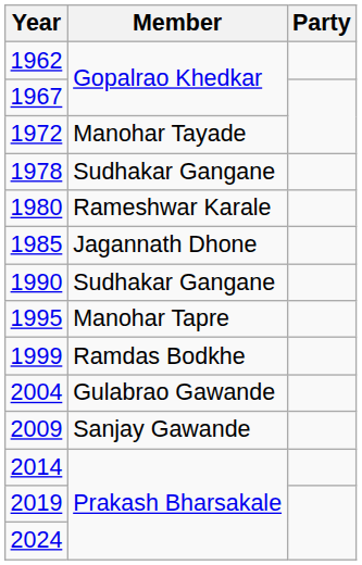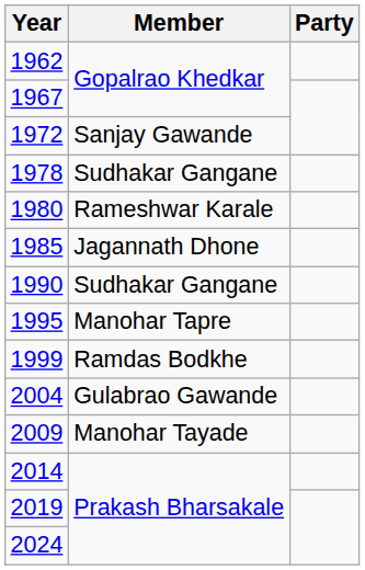1972 | Member: Manohar Tayade -> Sanjay Gawande
2009 | Member: Sanjay Gawande -> Manohar Tayade
